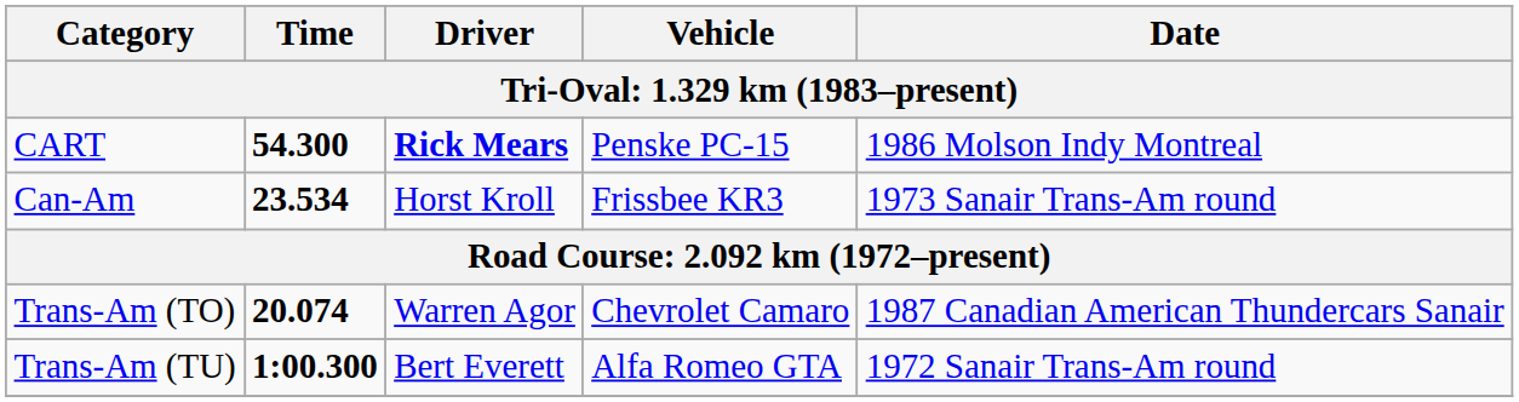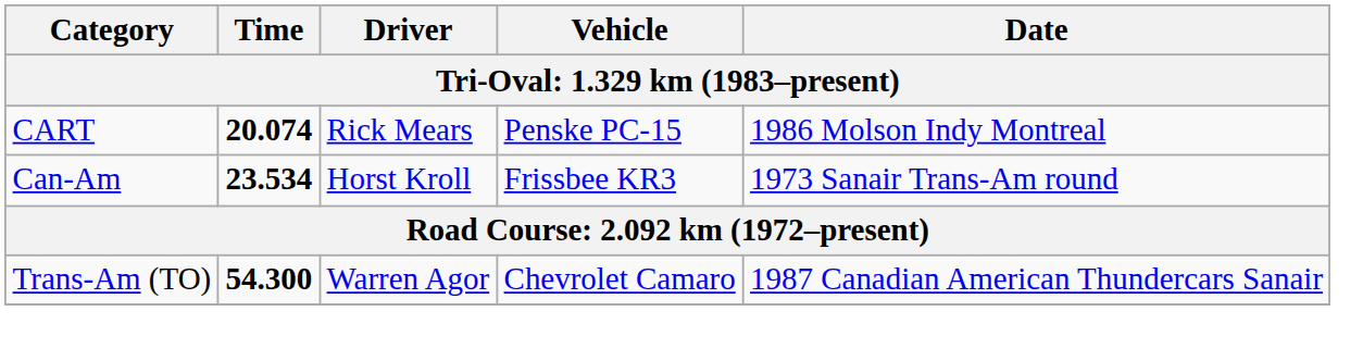CART | Time: 54.300 -> 20.074
CART | Driver: bold -> normal
Trans-Am (TO) | Time: 20.074 -> 54.300
- row: Trans-Am (TU) | 1:00.300 | Bert Everett | Alfa Romeo GTA | 1972 Sanair Trans-Am round
